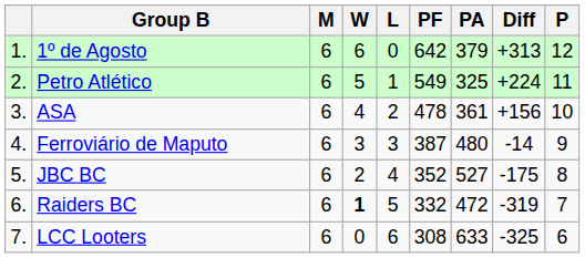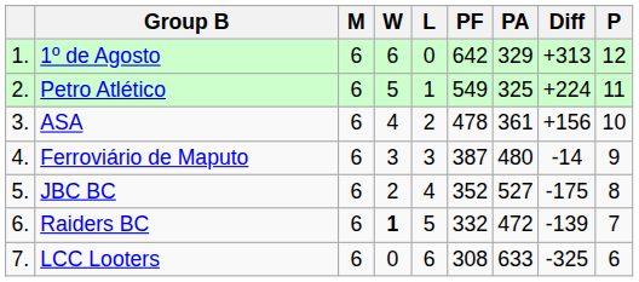1º de Agosto | PA: 379 -> 329
Raiders BC | Diff: -319 -> -139
